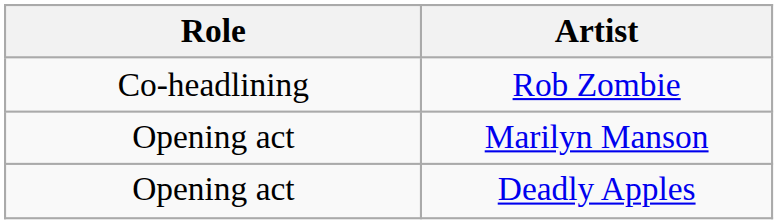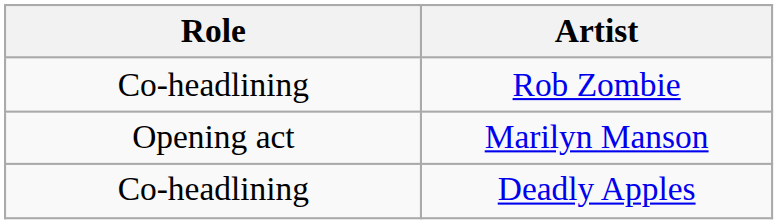Deadly Apples | Role: Opening act -> Co-headlining
